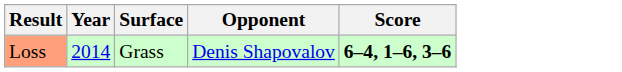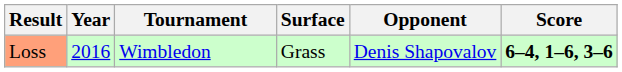+ column: Tournament | Wimbledon
Loss | Year: 2014 -> 2016
